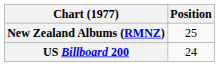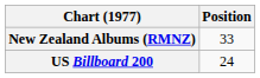New Zealand Albums (RMNZ) | Position: 25 -> 33
